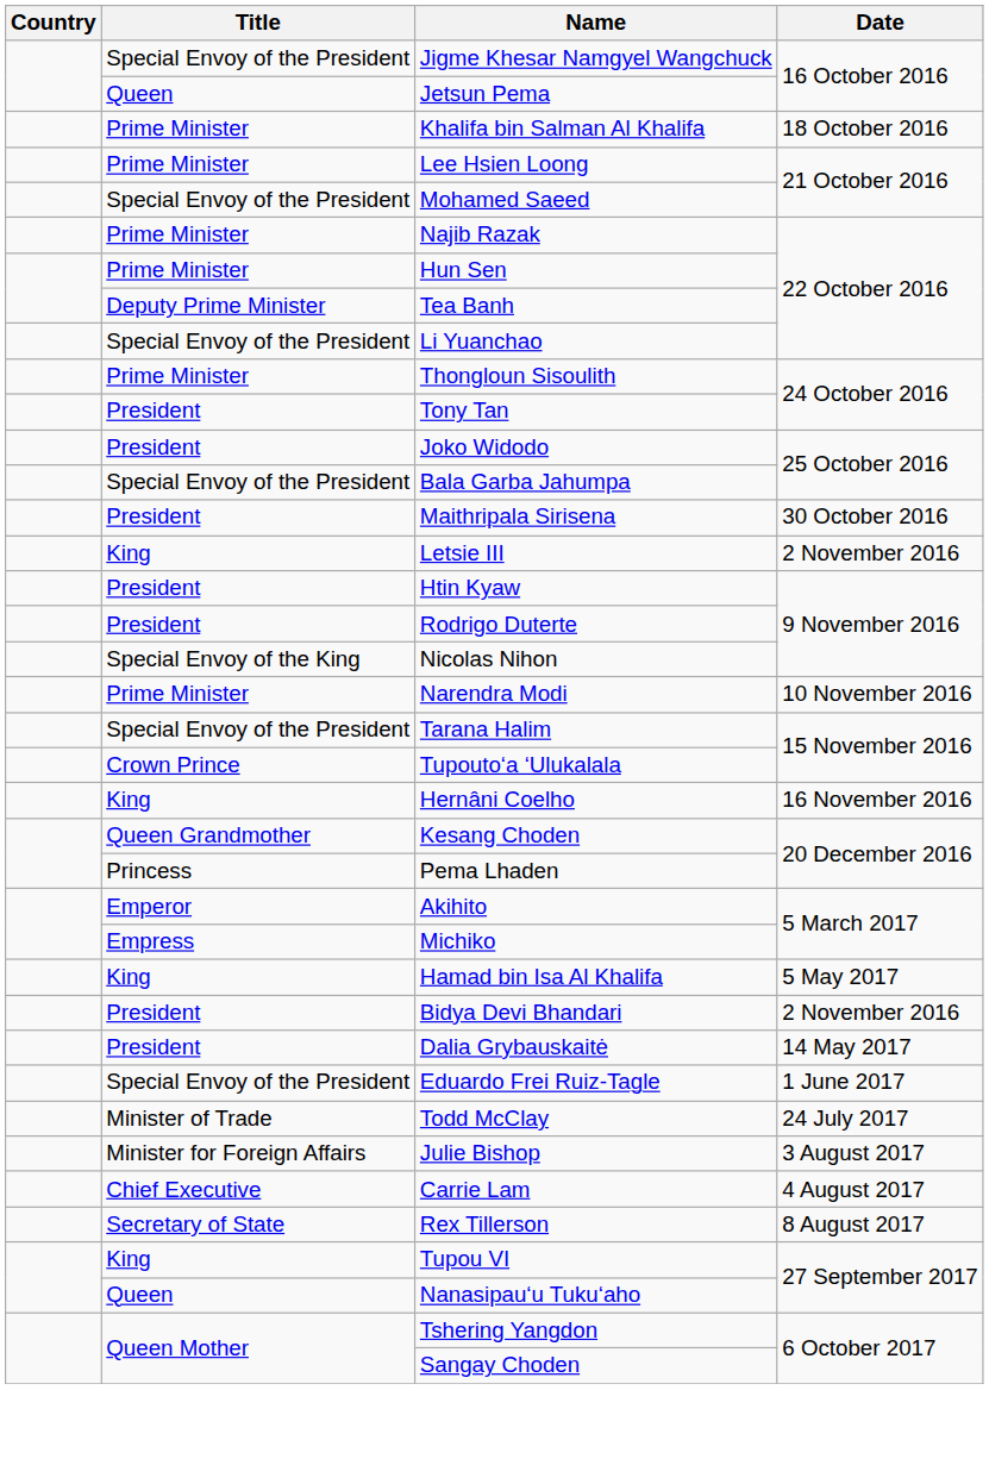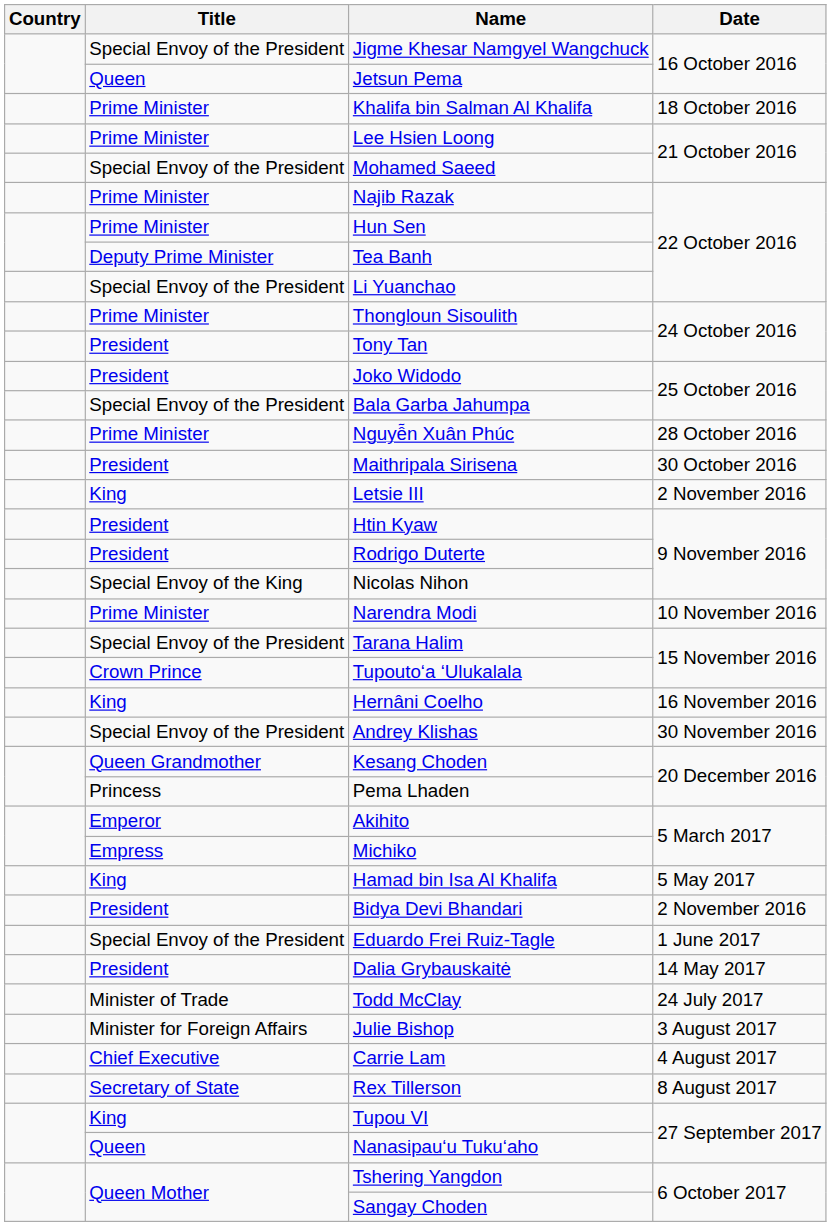+ row: Prime Minister | Nguyễn Xuân Phúc | 28 October 2016
+ row: Special Envoy of the President | Andrey Klishas | 30 November 2016
rows swapped: Dalia Grybauskaitė <-> Eduardo Frei Ruiz-Tagle
